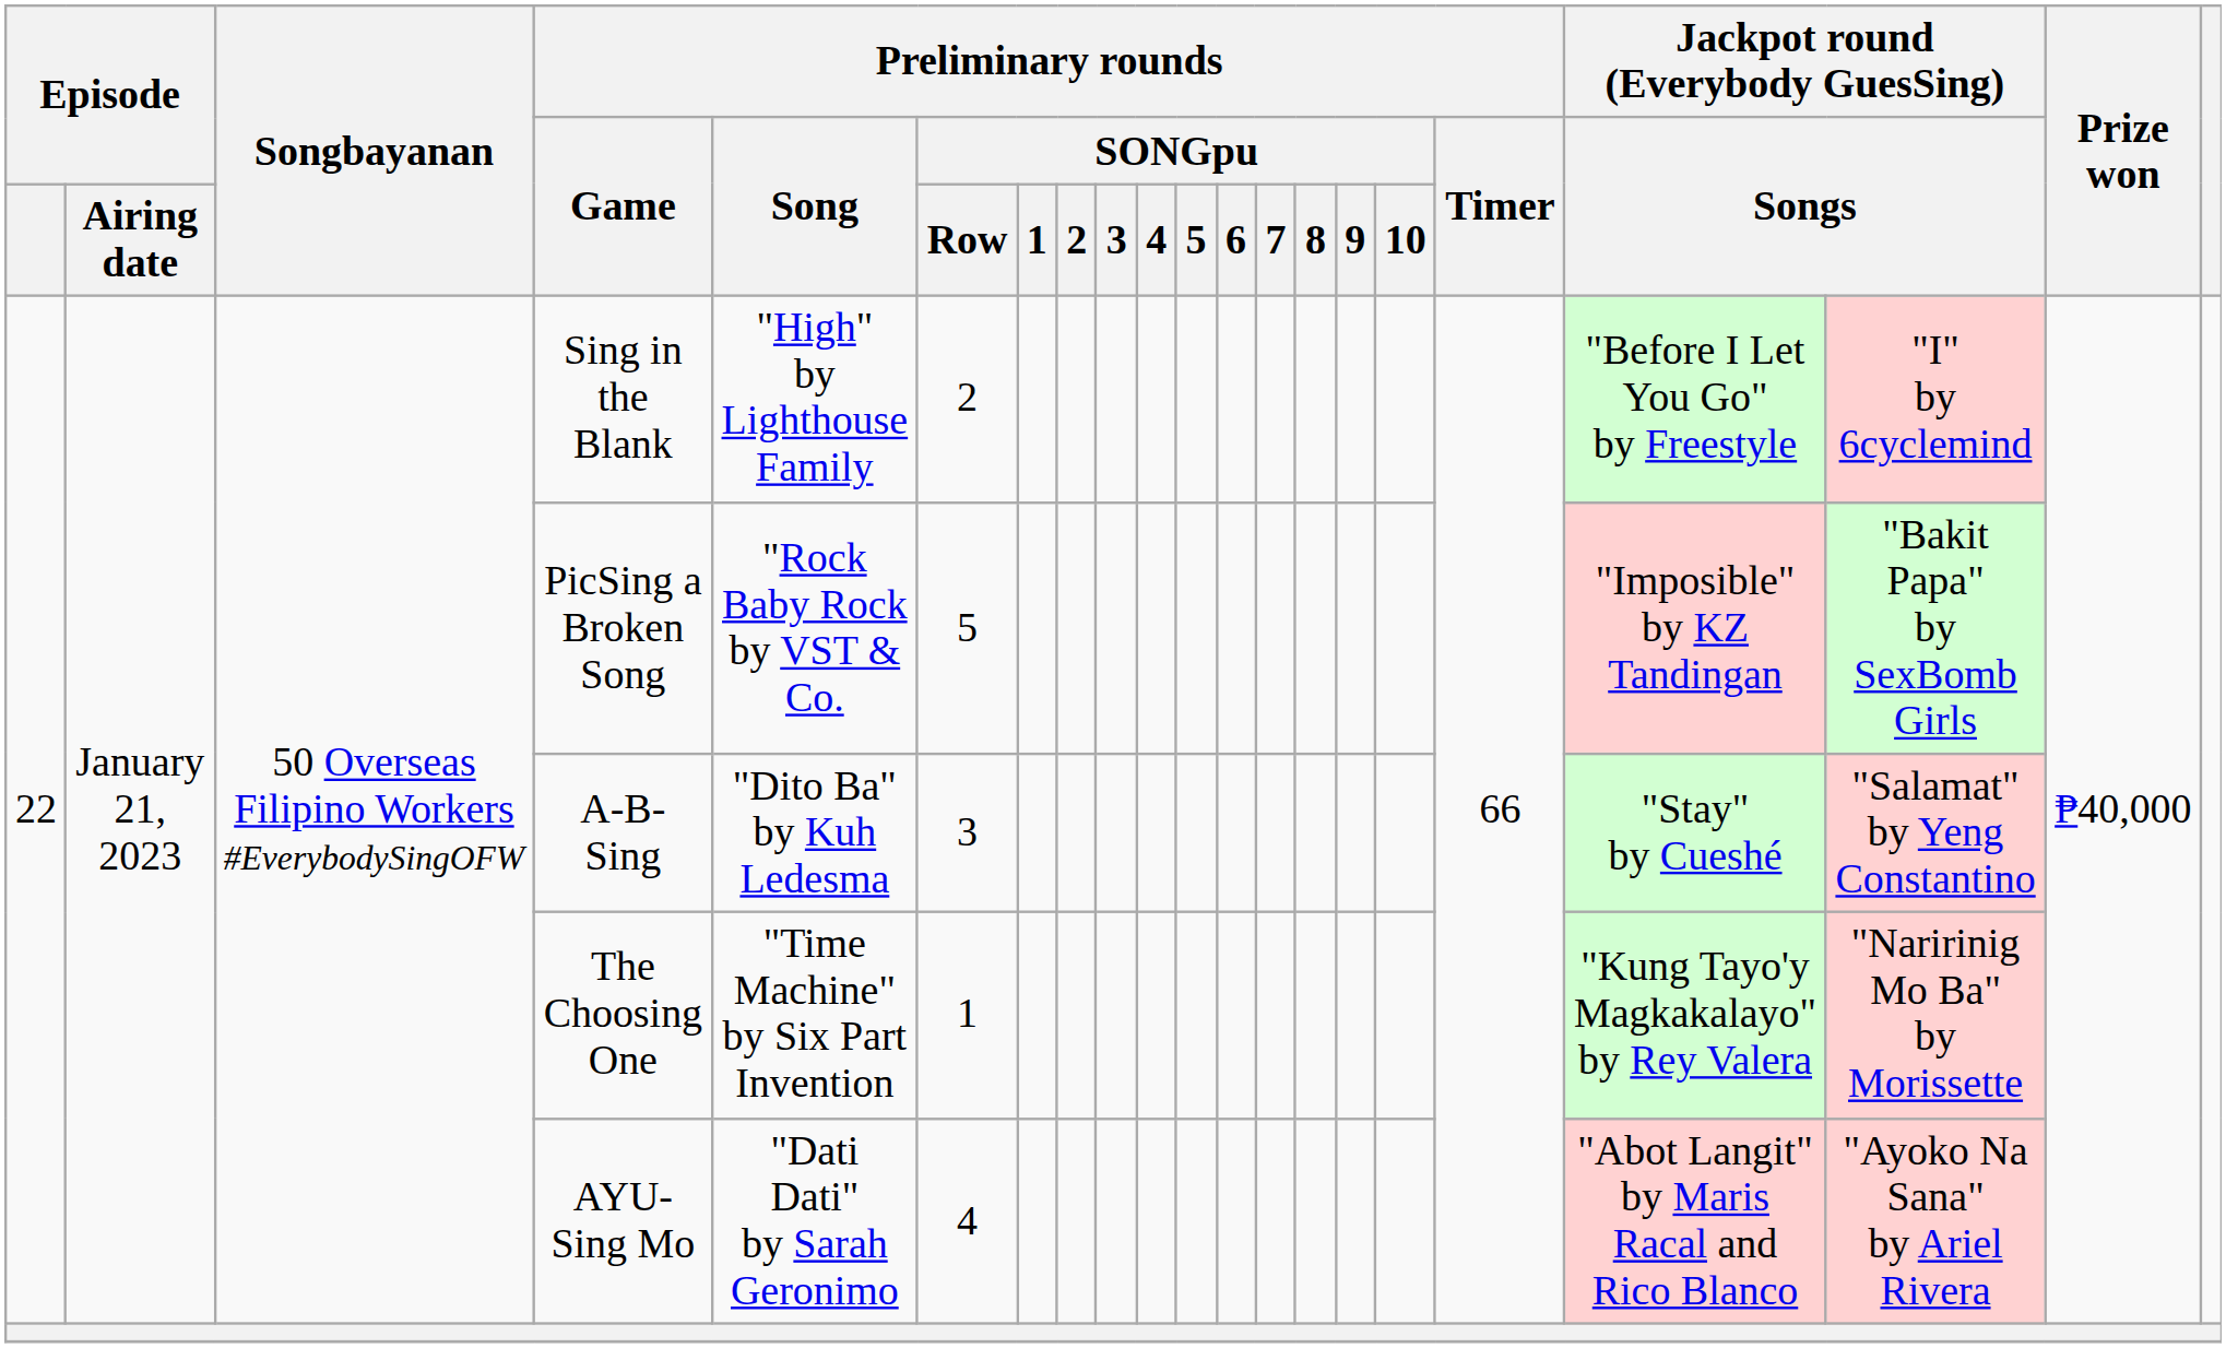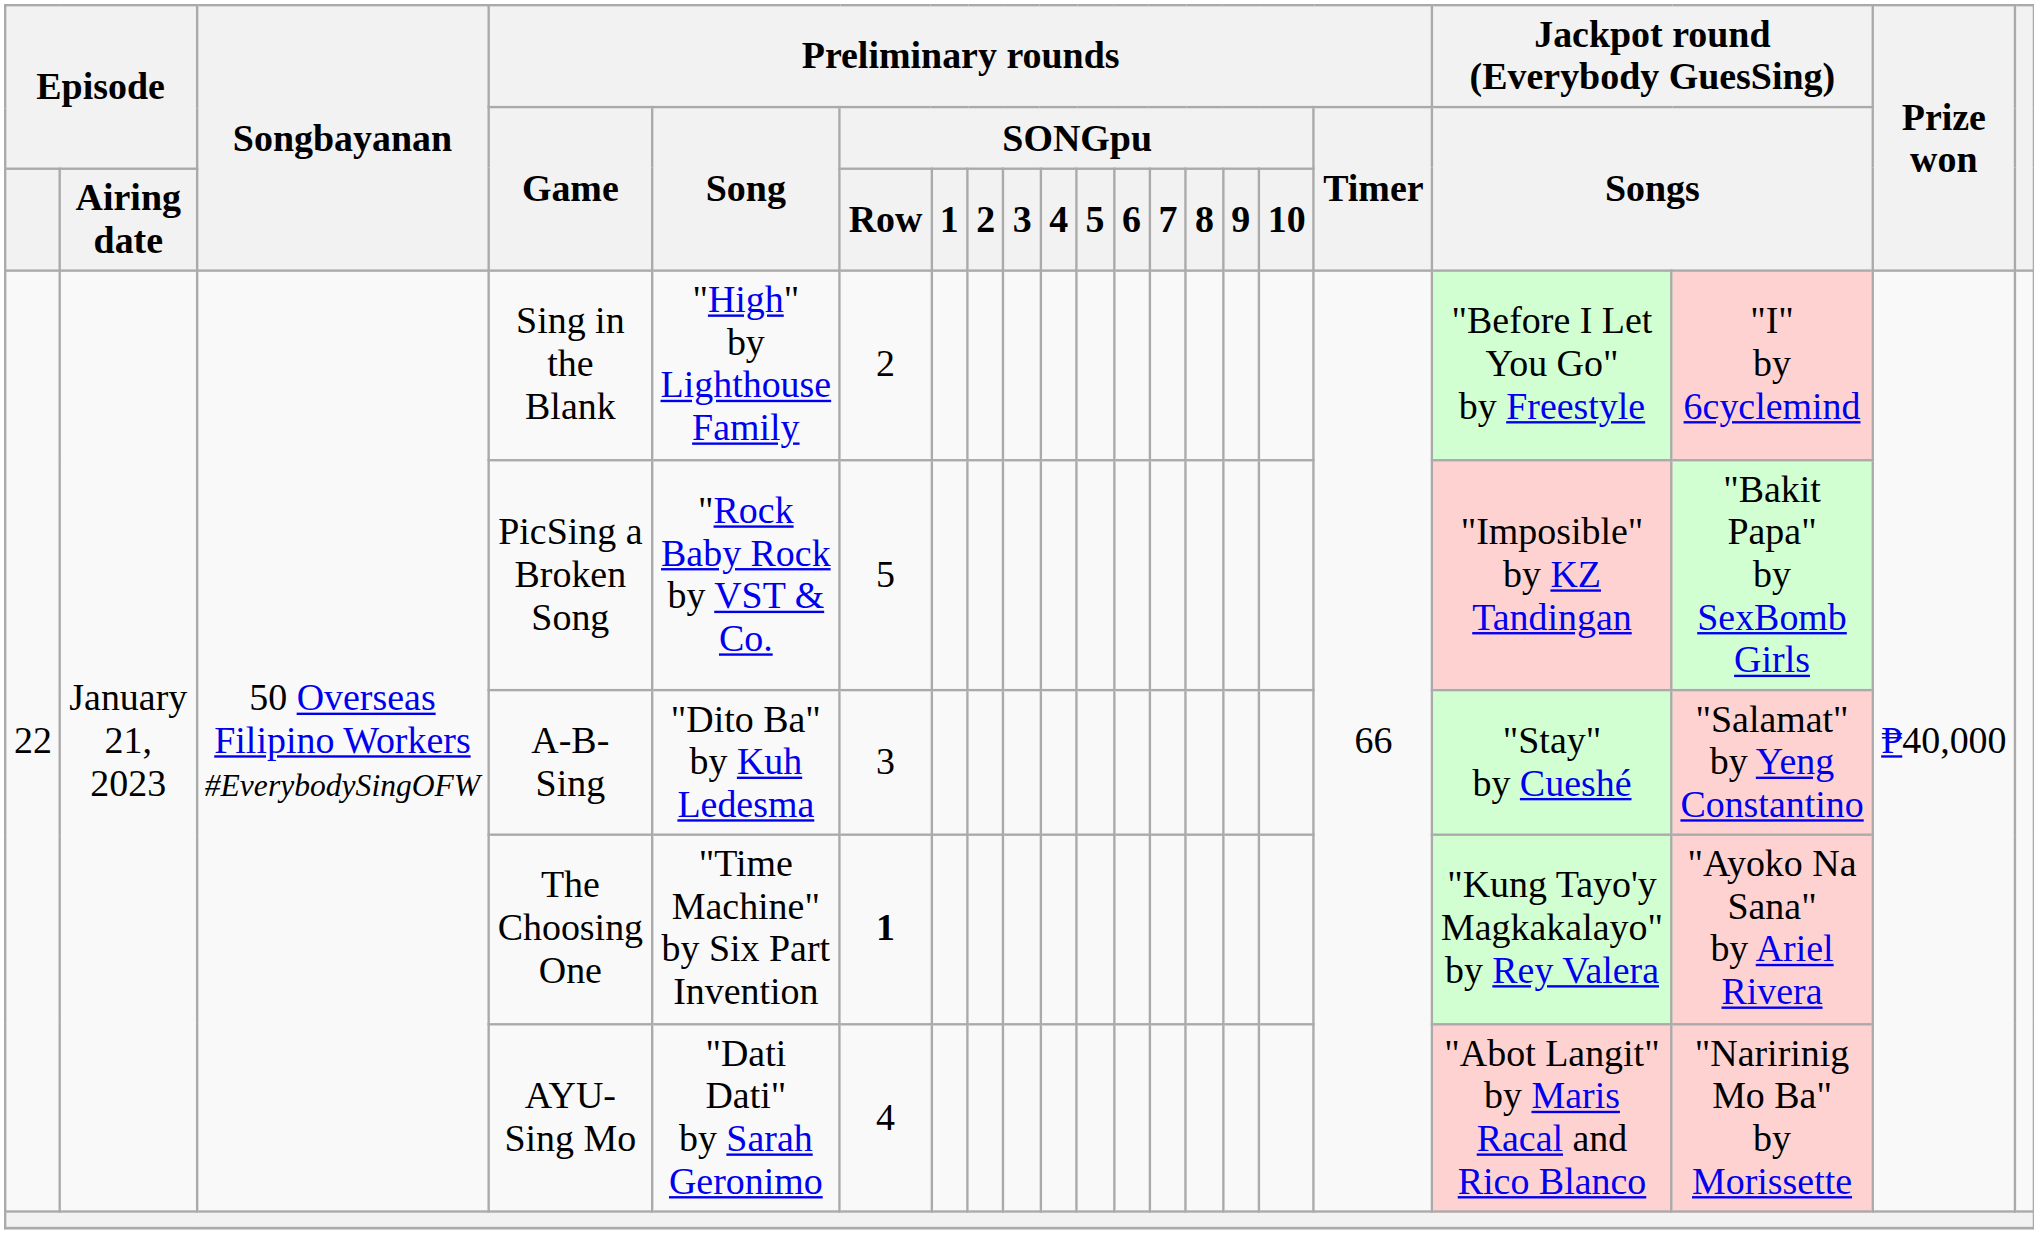The Choosing One | Preliminary rounds / SONGpu / Row: normal -> bold
The Choosing One | column 19: "Naririnig Mo Ba" by Morissette -> "Ayoko Na Sana" by Ariel Rivera
AYU-Sing Mo | column 19: "Ayoko Na Sana" by Ariel Rivera -> "Naririnig Mo Ba" by Morissette
